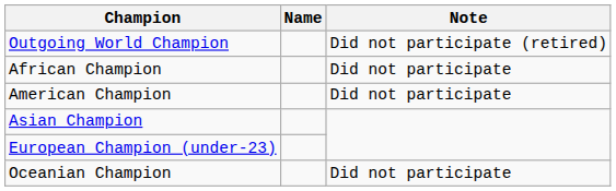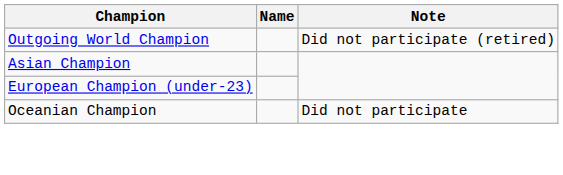- row: African Champion | Did not participate
- row: American Champion | Did not participate
